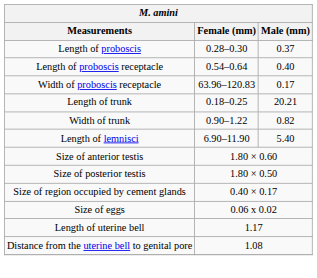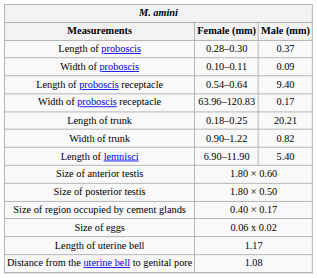+ row: Width of proboscis | 0.10–0.11 | 0.09
Length of proboscis receptacle | Male (mm): 0.40 -> 9.40
